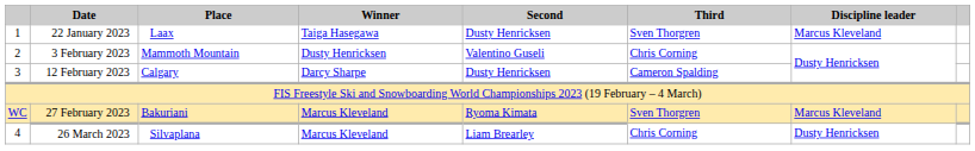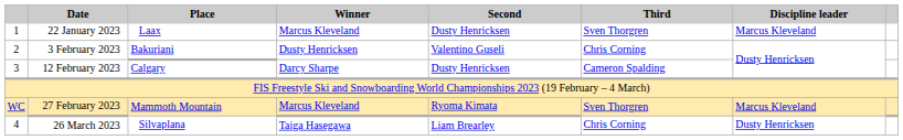22 January 2023 | Winner: Taiga Hasegawa -> Marcus Kleveland
3 February 2023 | Place: Mammoth Mountain -> Bakuriani
27 February 2023 | Place: Bakuriani -> Mammoth Mountain
26 March 2023 | Winner: Marcus Kleveland -> Taiga Hasegawa
